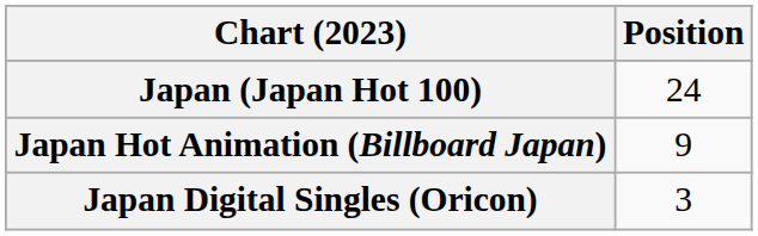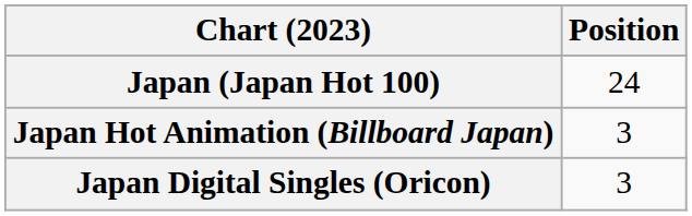Japan Hot Animation (Billboard Japan) | Position: 9 -> 3
